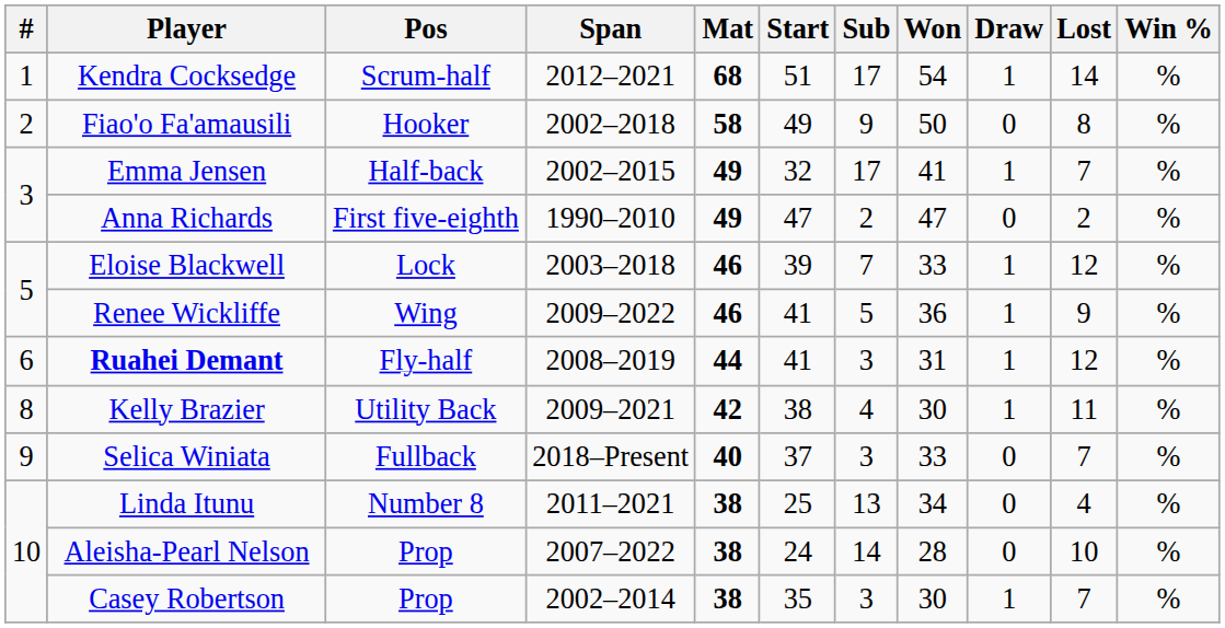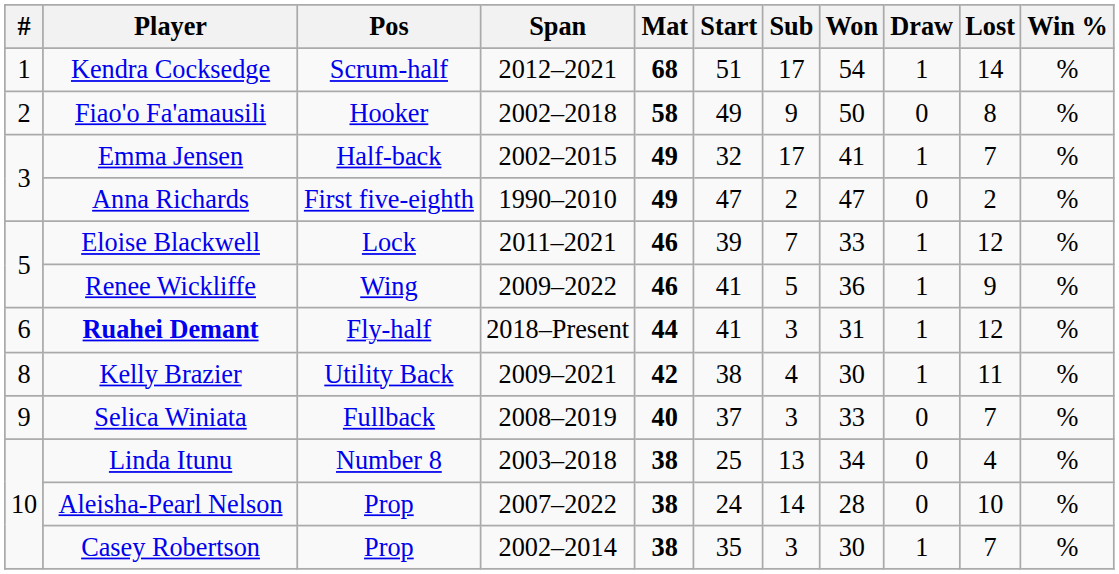Eloise Blackwell | Span: 2003–2018 -> 2011–2021
Ruahei Demant | Span: 2008–2019 -> 2018–Present
Selica Winiata | Span: 2018–Present -> 2008–2019
Linda Itunu | Span: 2011–2021 -> 2003–2018
